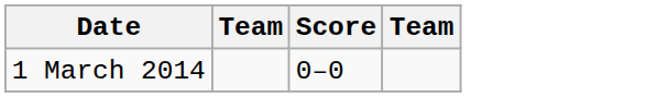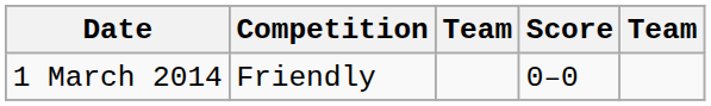+ column: Competition | Friendly
